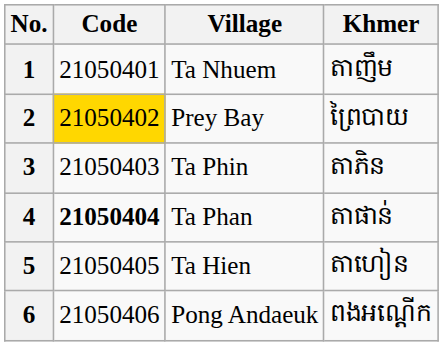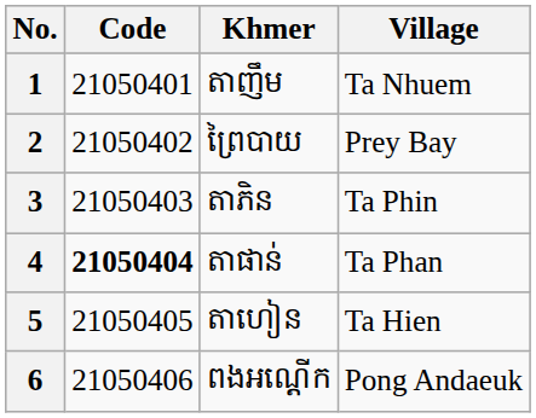columns swapped: Village <-> Khmer
2 | Code: gold background -> no background
